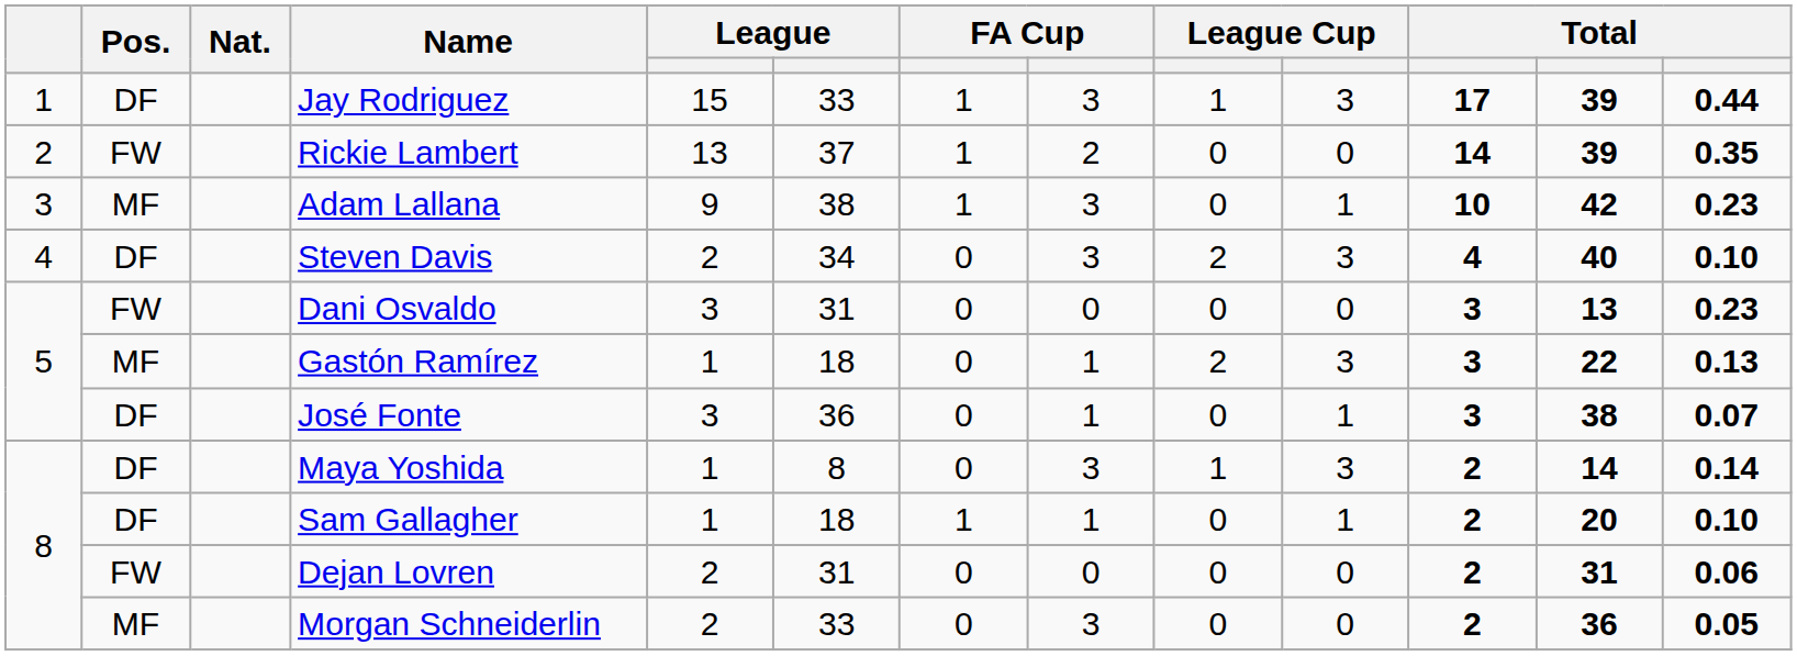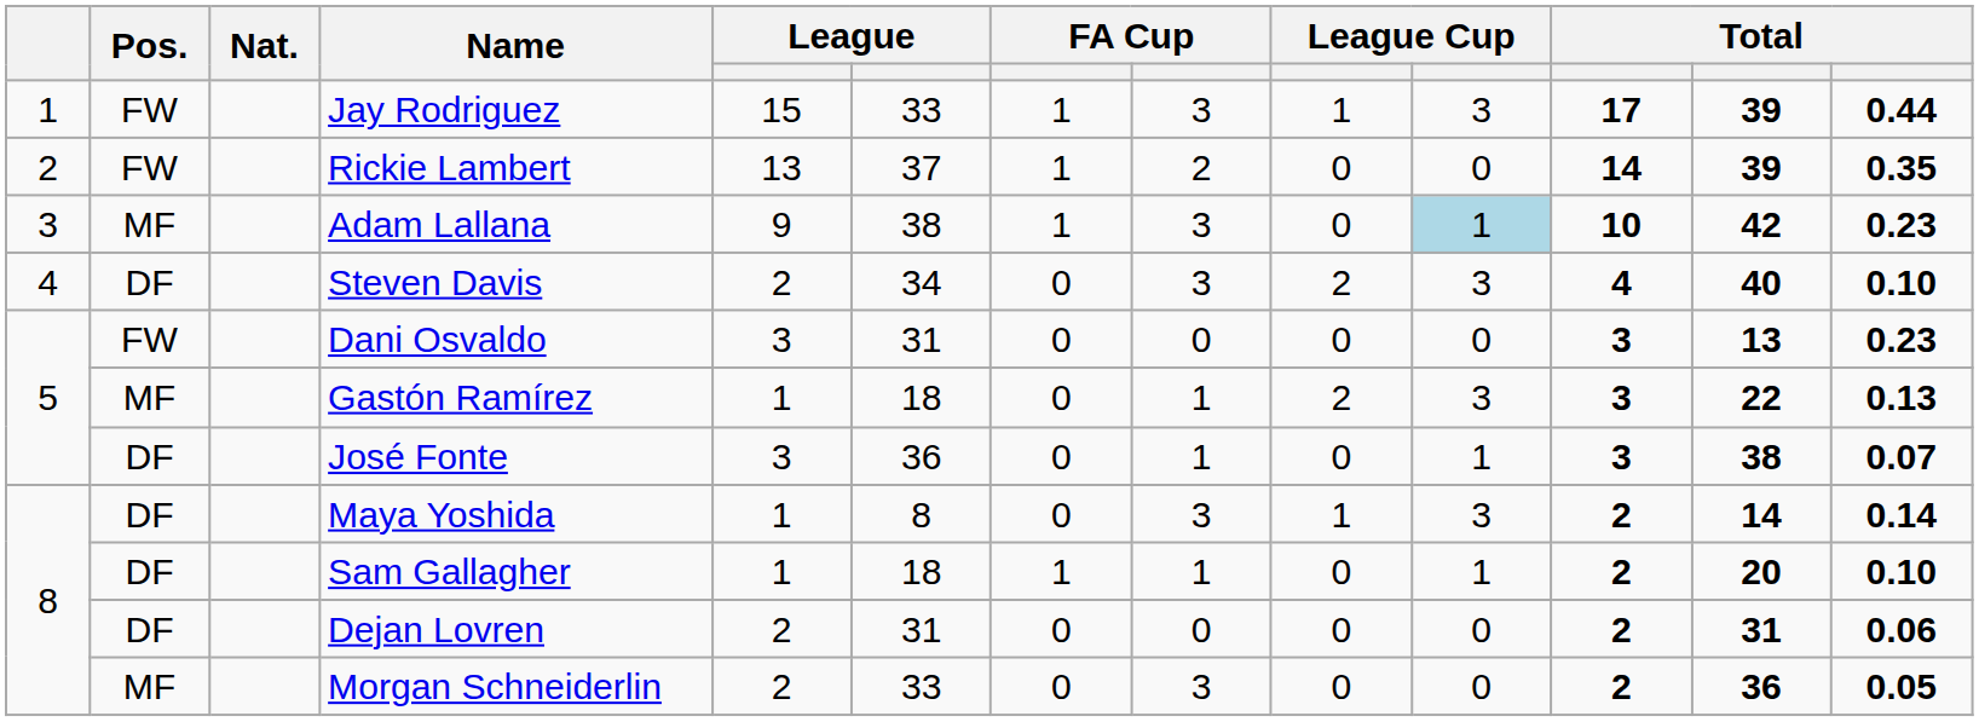Jay Rodriguez | Pos.: DF -> FW
Adam Lallana | column 10: no background -> lightblue background
Dejan Lovren | Pos.: FW -> DF
